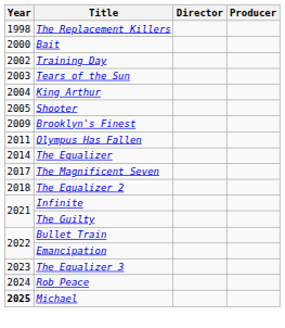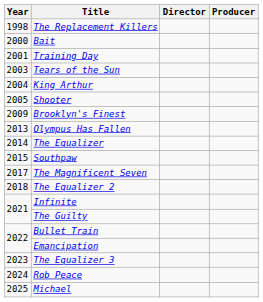Training Day | Year: 2002 -> 2001
Olympus Has Fallen | Year: 2011 -> 2013
+ row: 2015 | Southpaw
Michael | Year: bold -> normal
